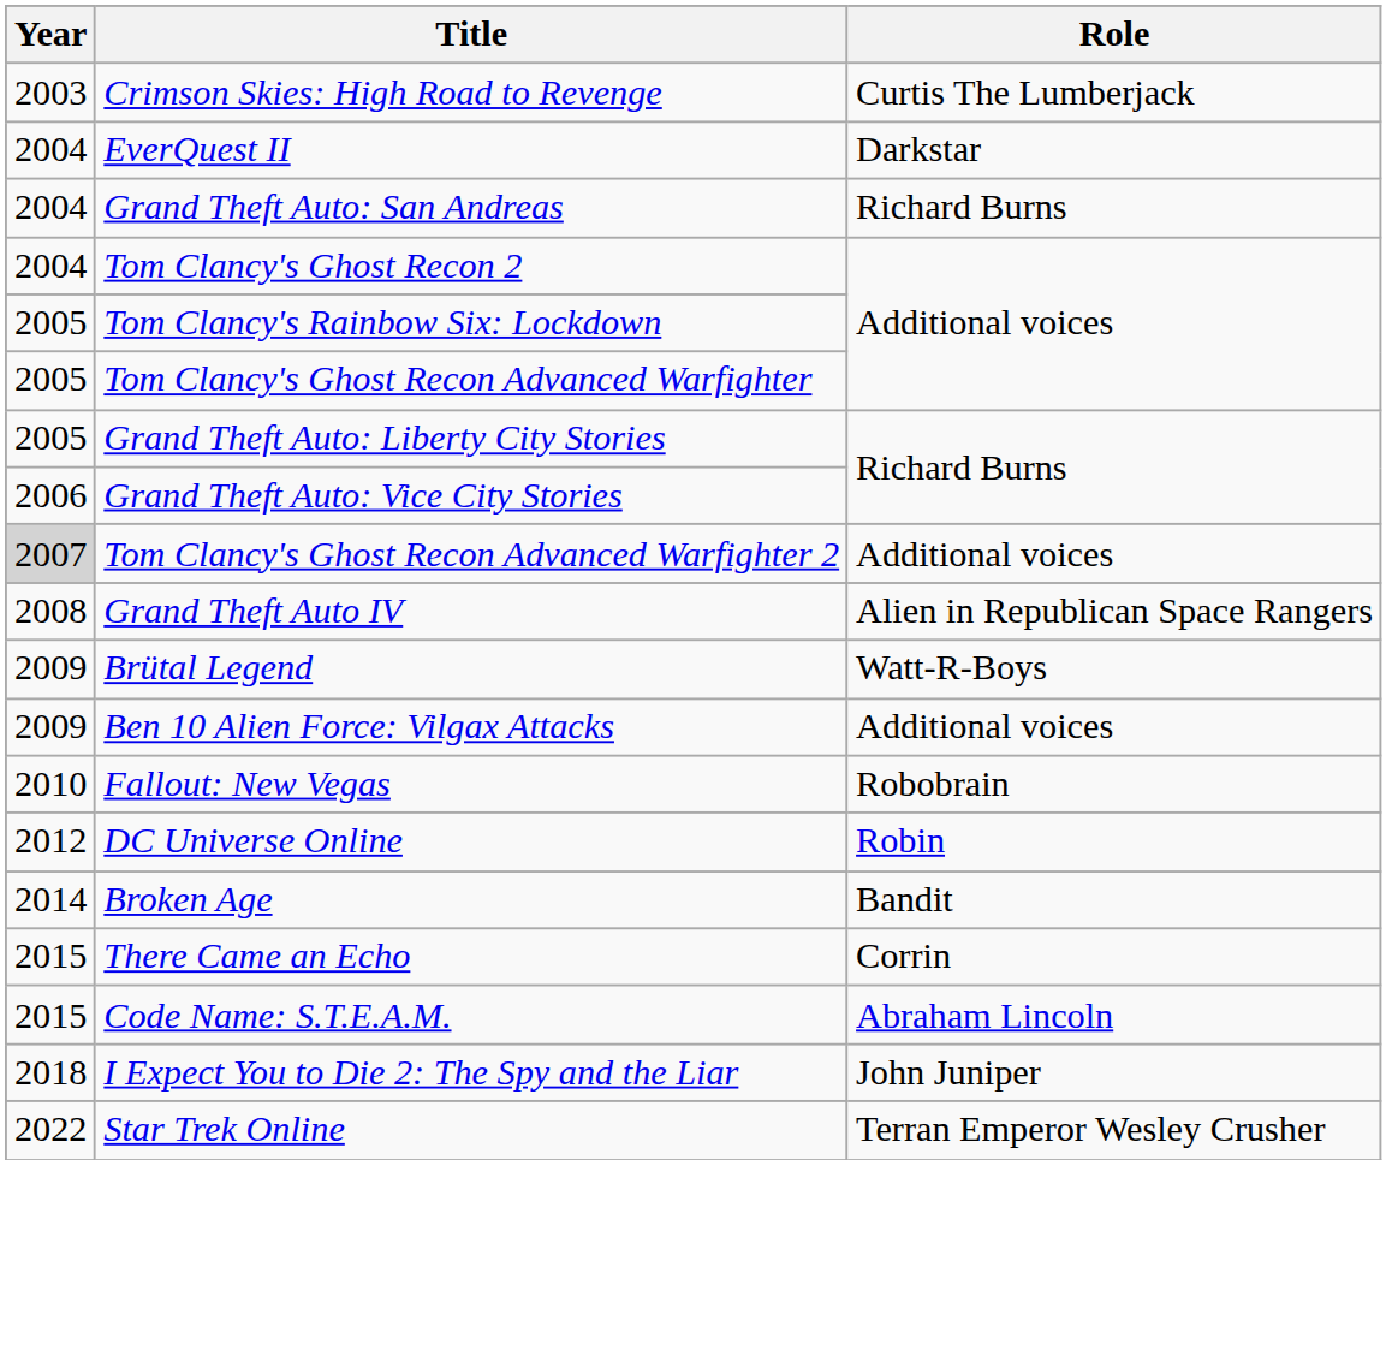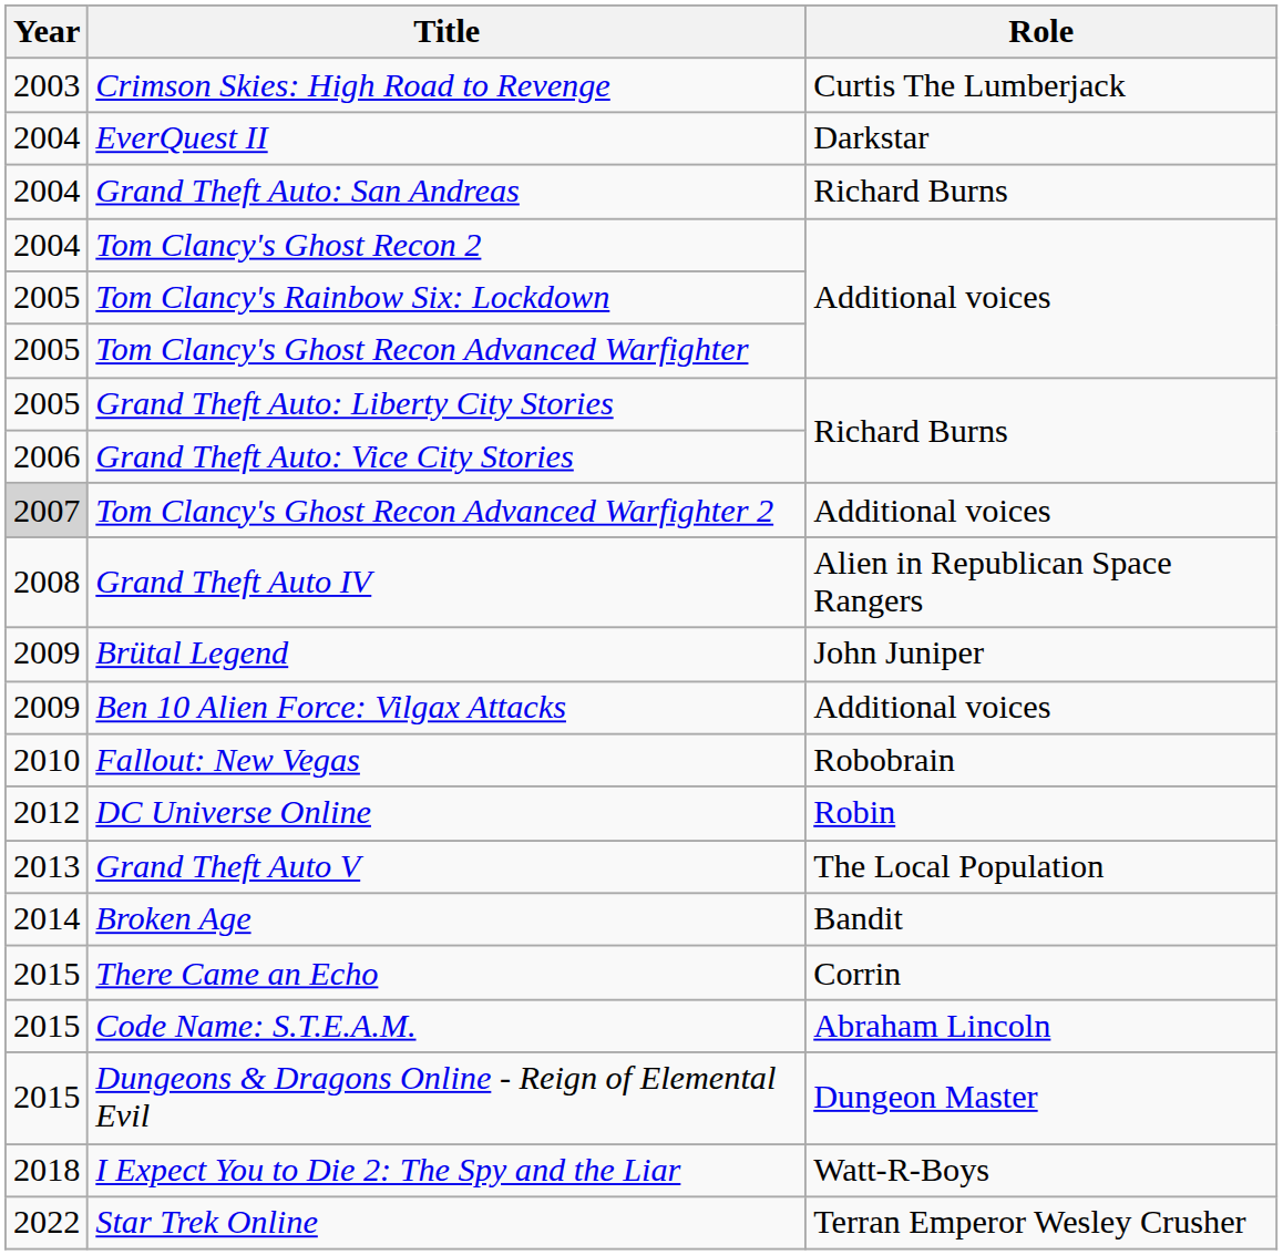Brütal Legend | Role: Watt-R-Boys -> John Juniper
+ row: 2013 | Grand Theft Auto V | The Local Population
+ row: 2015 | Dungeons & Dragons Online - Reign of Elemental Evil | Dungeon Master
I Expect You to Die 2: The Spy and the Liar | Role: John Juniper -> Watt-R-Boys
